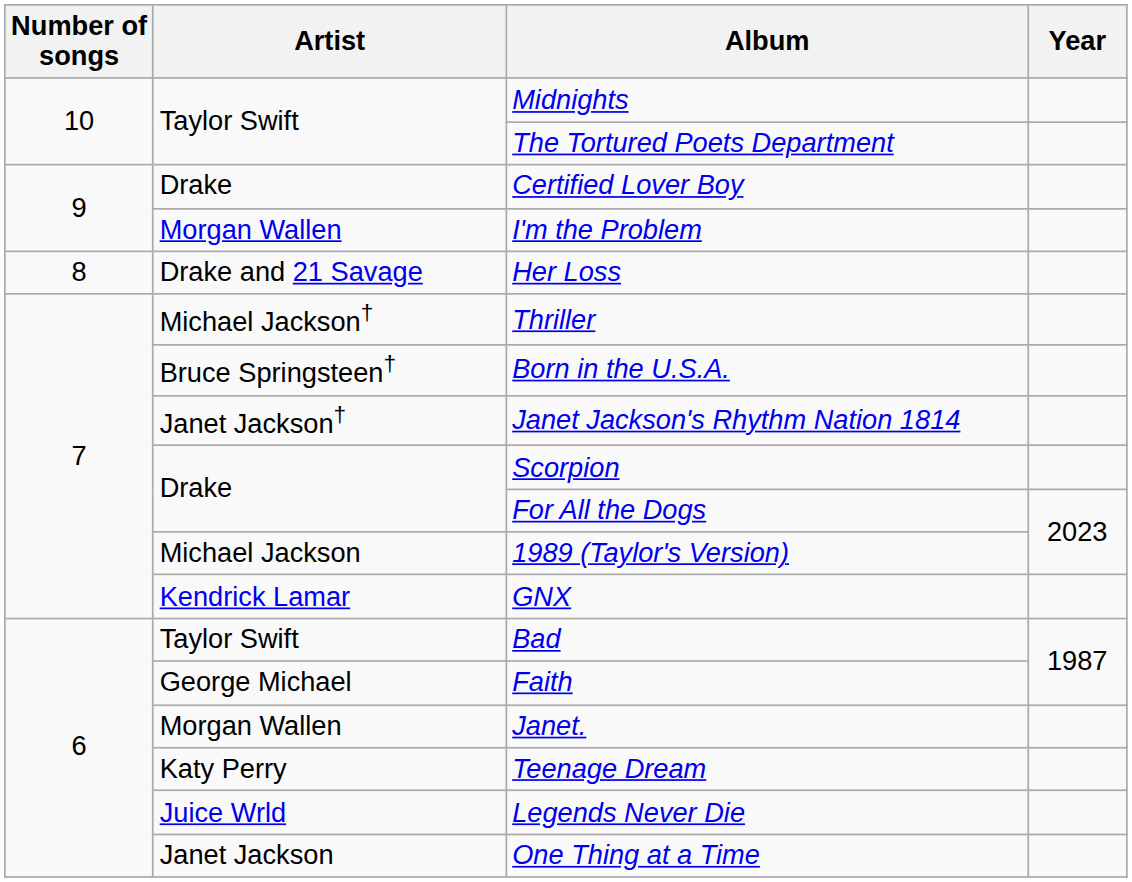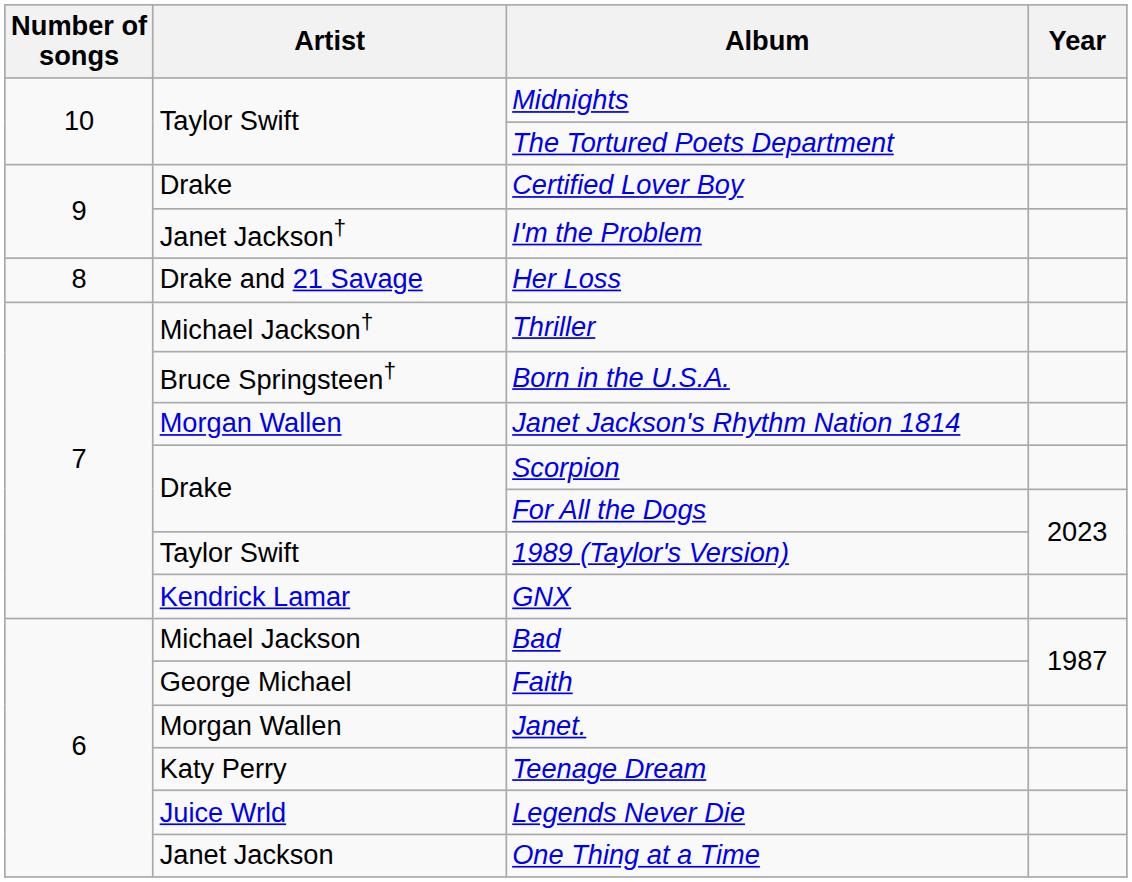I'm the Problem | Artist: Morgan Wallen -> Janet Jackson†
Janet Jackson's Rhythm Nation 1814 | Artist: Janet Jackson† -> Morgan Wallen
1989 (Taylor's Version) | Artist: Michael Jackson -> Taylor Swift
Bad | Artist: Taylor Swift -> Michael Jackson
